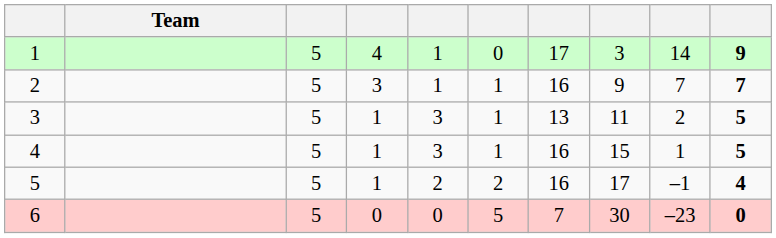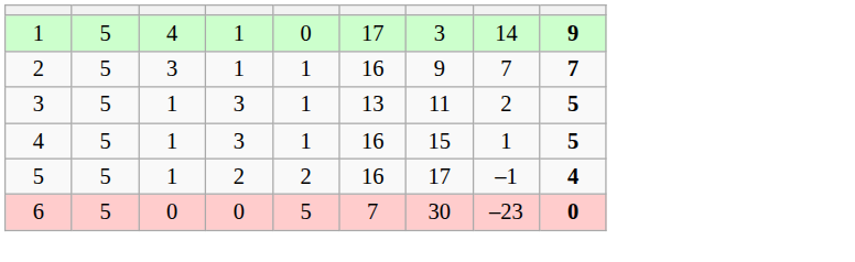- column: Team
